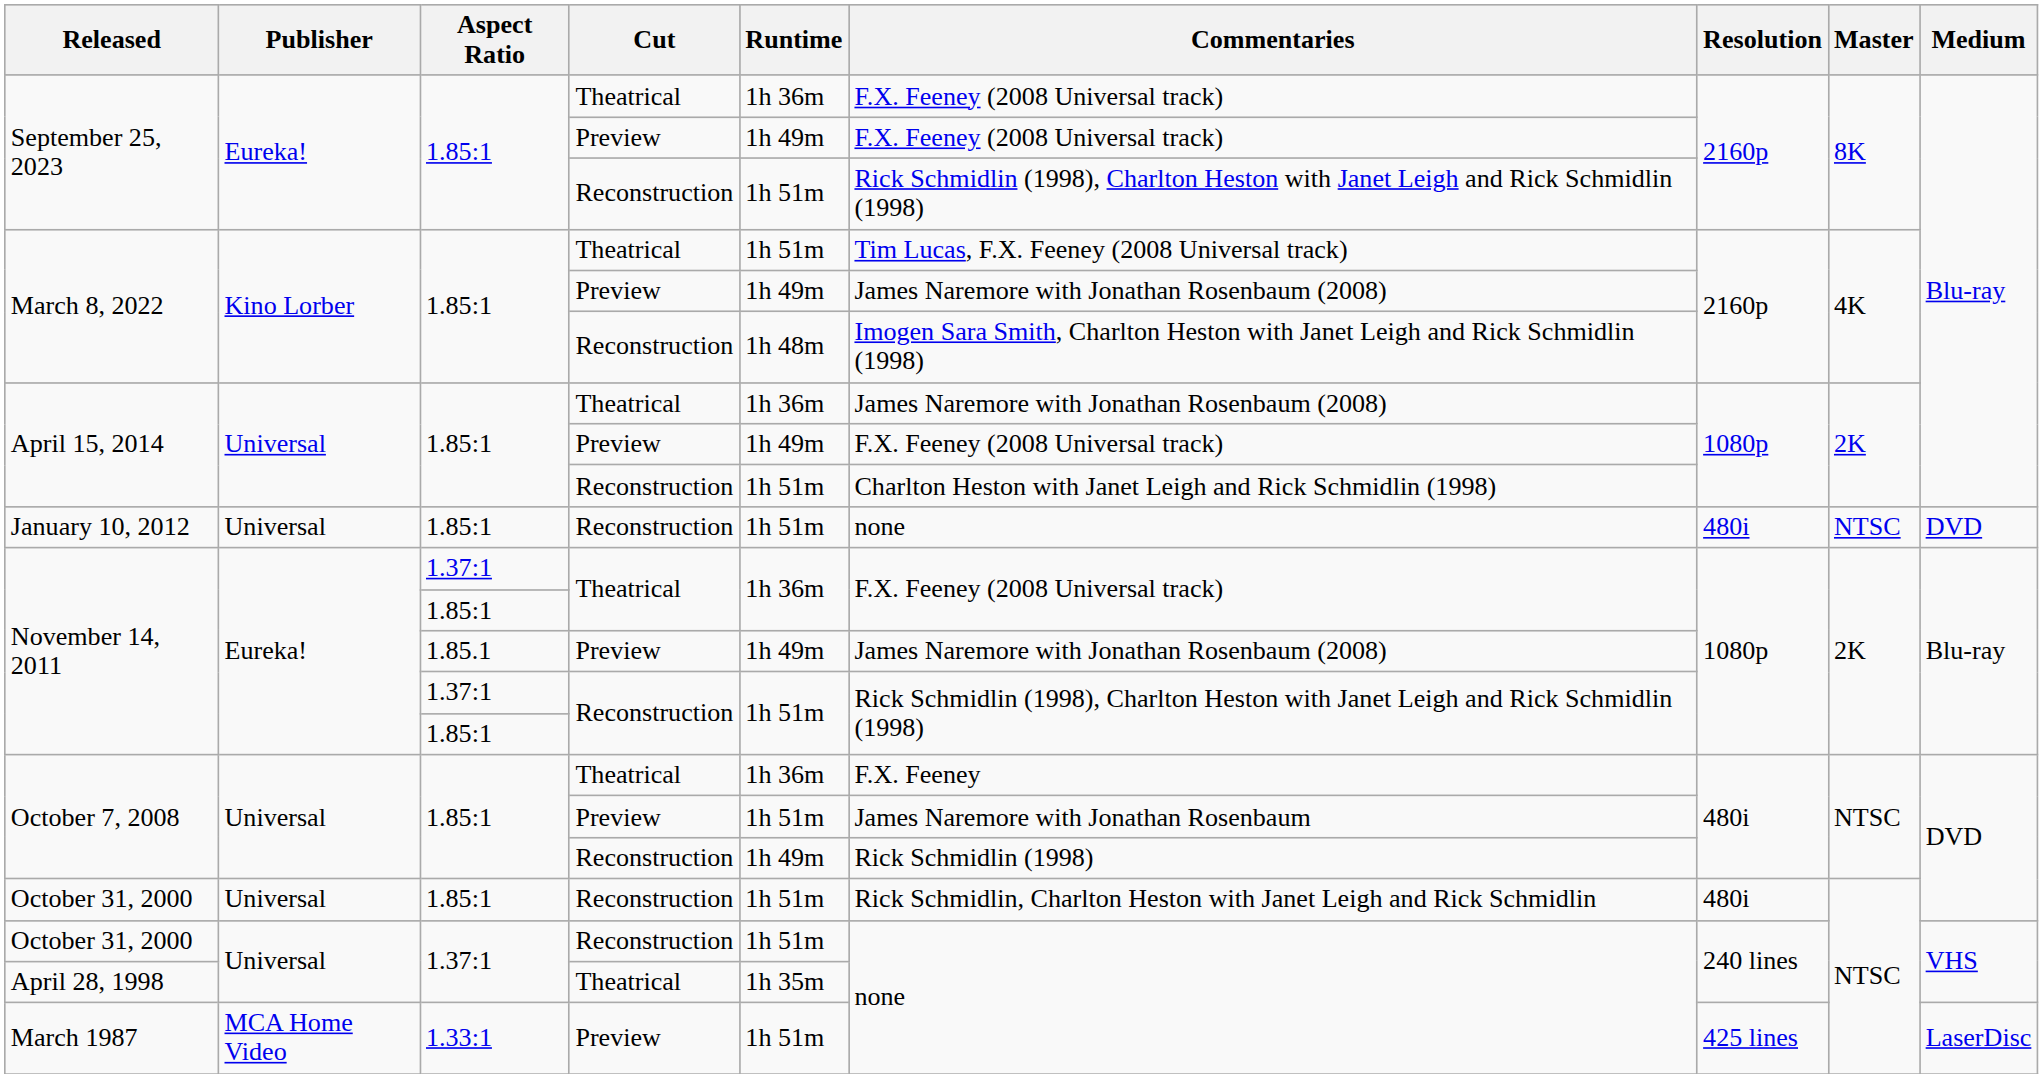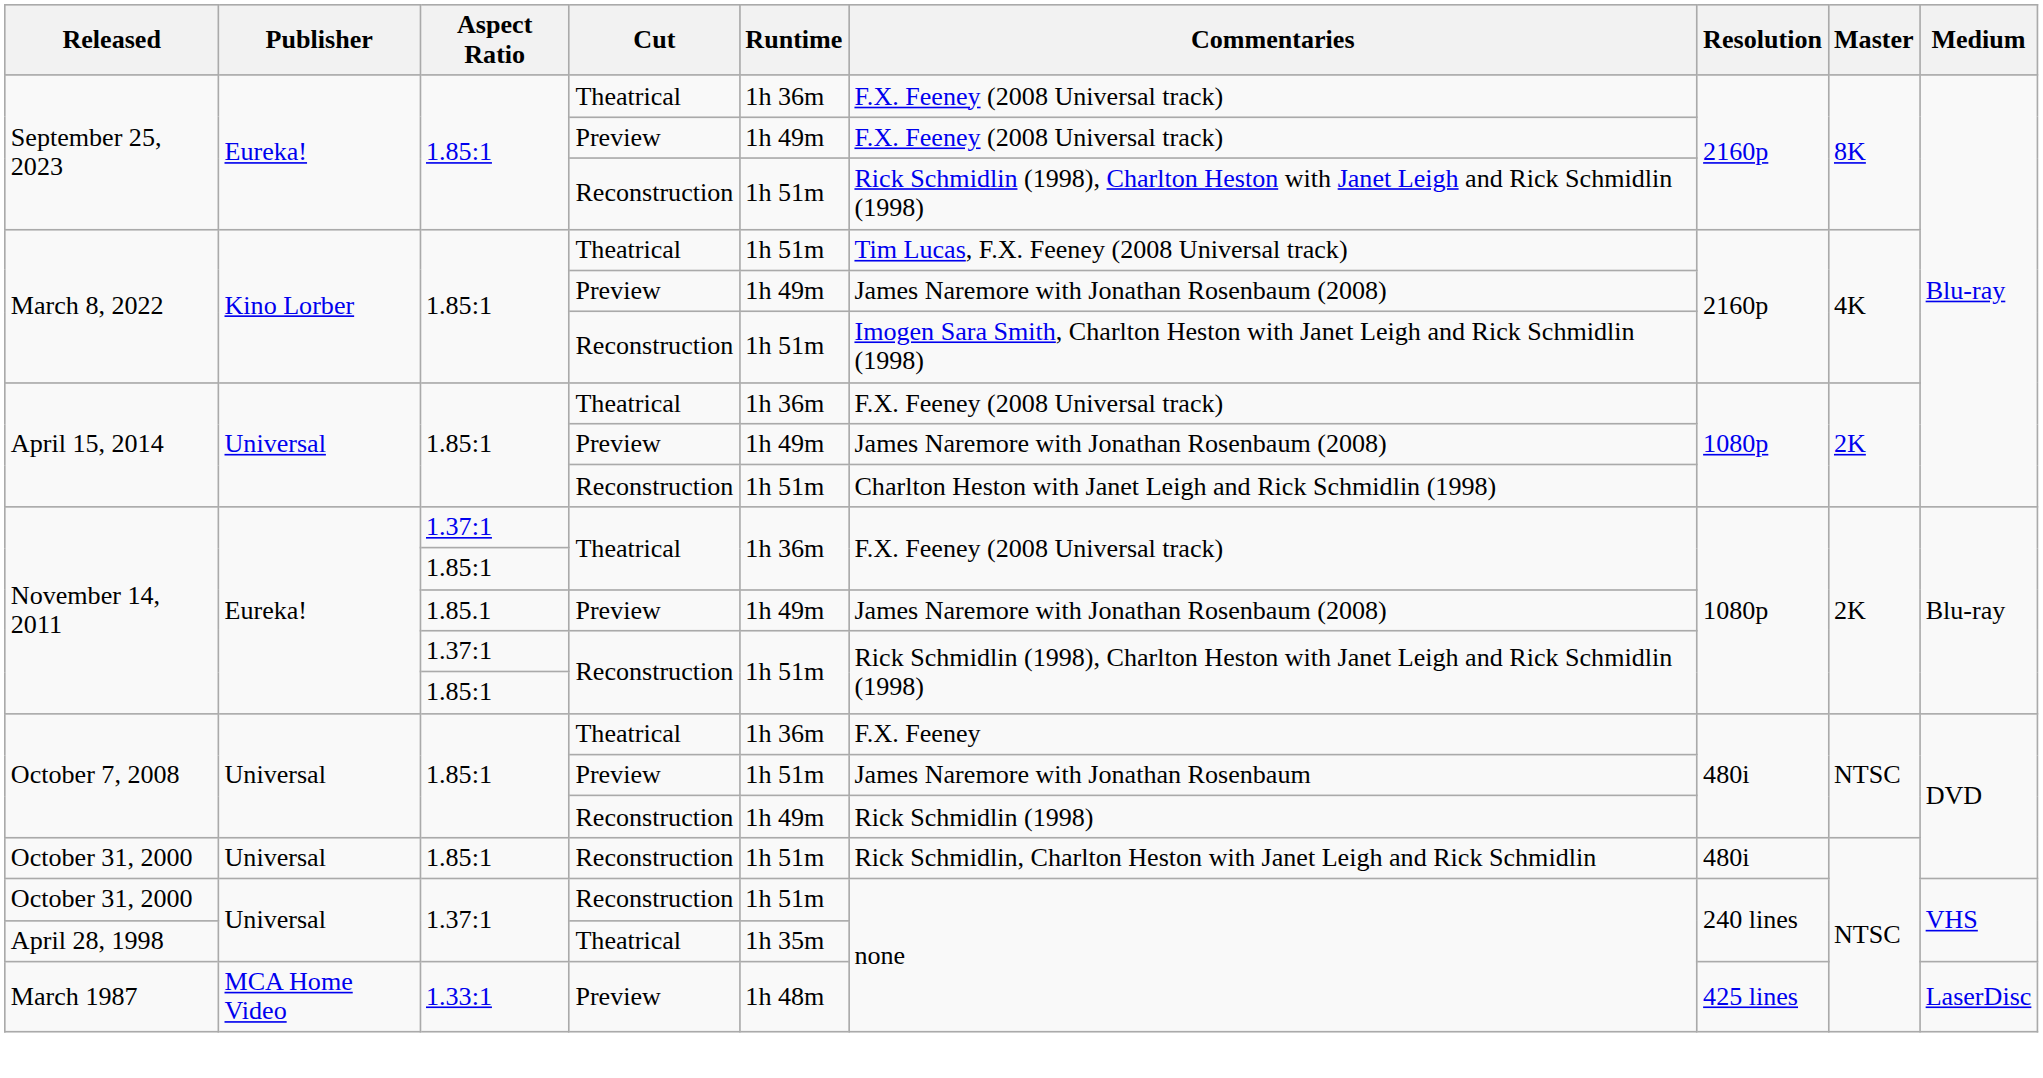March 8, 2022 / Reconstruction | Runtime: 1h 48m -> 1h 51m
April 15, 2014 / Theatrical | Commentaries: James Naremore with Jonathan Rosenbaum (2008) -> F.X. Feeney (2008 Universal track)
April 15, 2014 / Preview | Commentaries: F.X. Feeney (2008 Universal track) -> James Naremore with Jonathan Rosenbaum (2008)
- row: January 10, 2012 | Universal | 1.85:1 | Reconstruction | 1h 51m | none | 480i | NTSC | DVD
March 1987 | Runtime: 1h 51m -> 1h 48m
